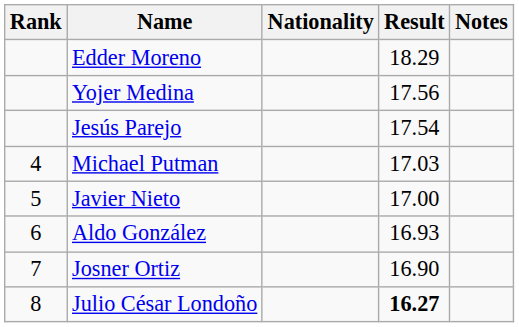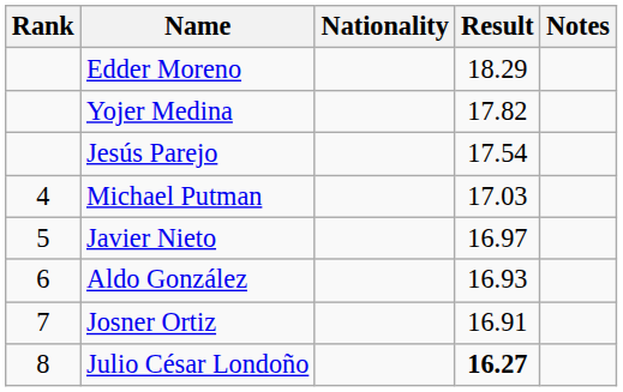Yojer Medina | Result: 17.56 -> 17.82
Javier Nieto | Result: 17.00 -> 16.97
Josner Ortiz | Result: 16.90 -> 16.91
